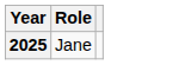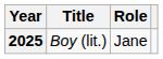+ column: Title | Boy (lit.)
